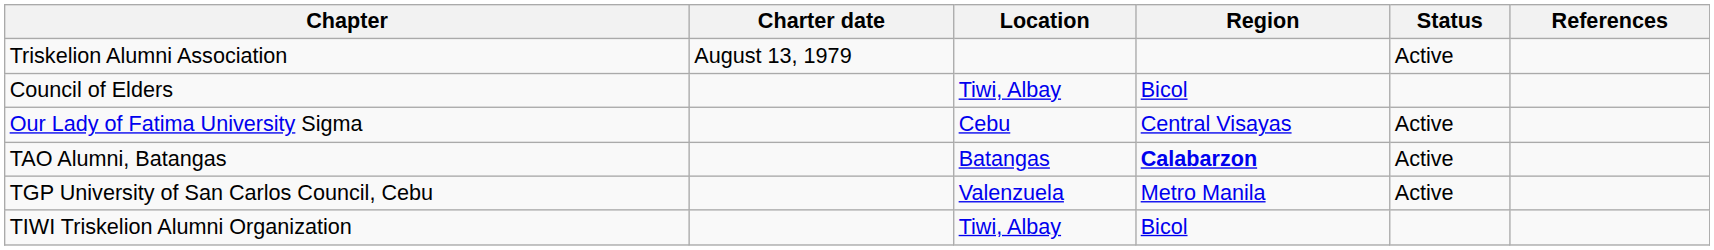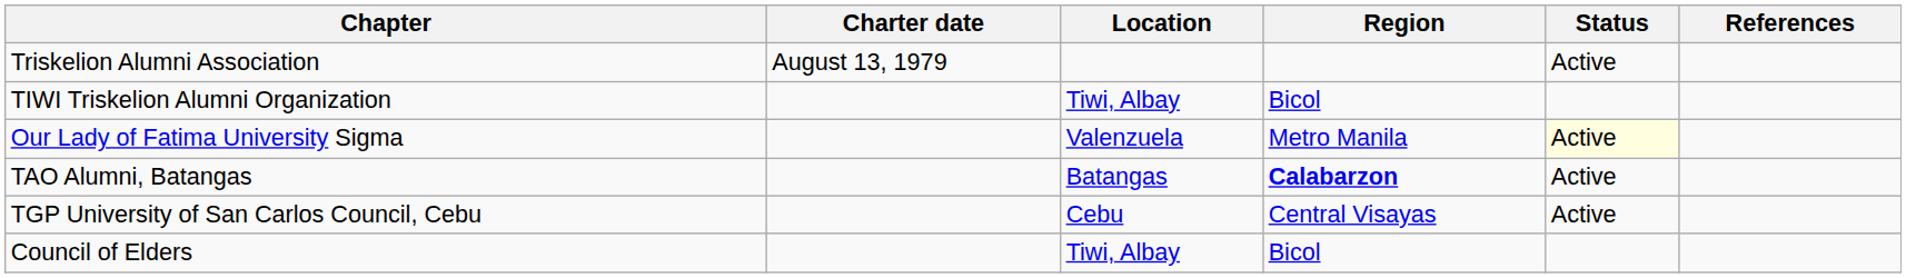rows swapped: Council of Elders <-> TIWI Triskelion Alumni Organization
Our Lady of Fatima University Sigma | Location: Cebu -> Valenzuela
Our Lady of Fatima University Sigma | Region: Central Visayas -> Metro Manila
Our Lady of Fatima University Sigma | Status: no background -> lightyellow background
TGP University of San Carlos Council, Cebu | Location: Valenzuela -> Cebu
TGP University of San Carlos Council, Cebu | Region: Metro Manila -> Central Visayas
